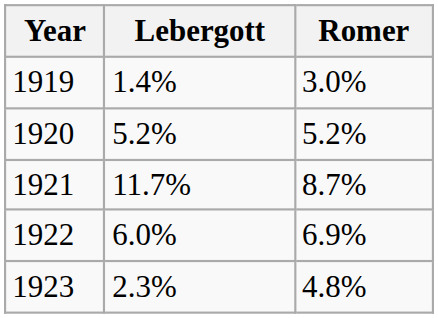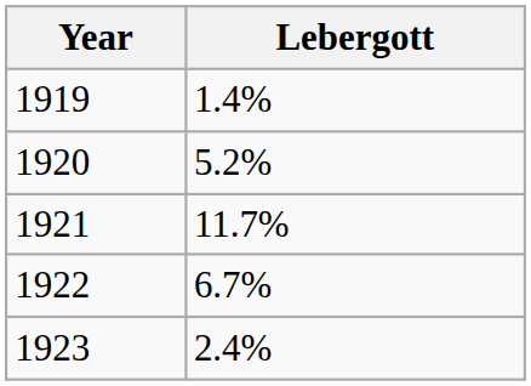- column: Romer | 3.0% | 5.2% | 8.7% | 6.9% | 4.8%
1922 | Lebergott: 6.0% -> 6.7%
1923 | Lebergott: 2.3% -> 2.4%
